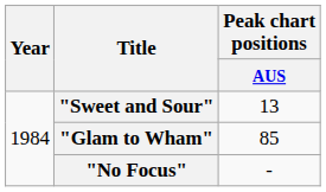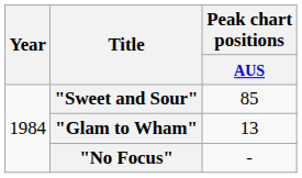"Sweet and Sour" | Peak chart positions / AUS: 13 -> 85
"Glam to Wham" | Peak chart positions / AUS: 85 -> 13
